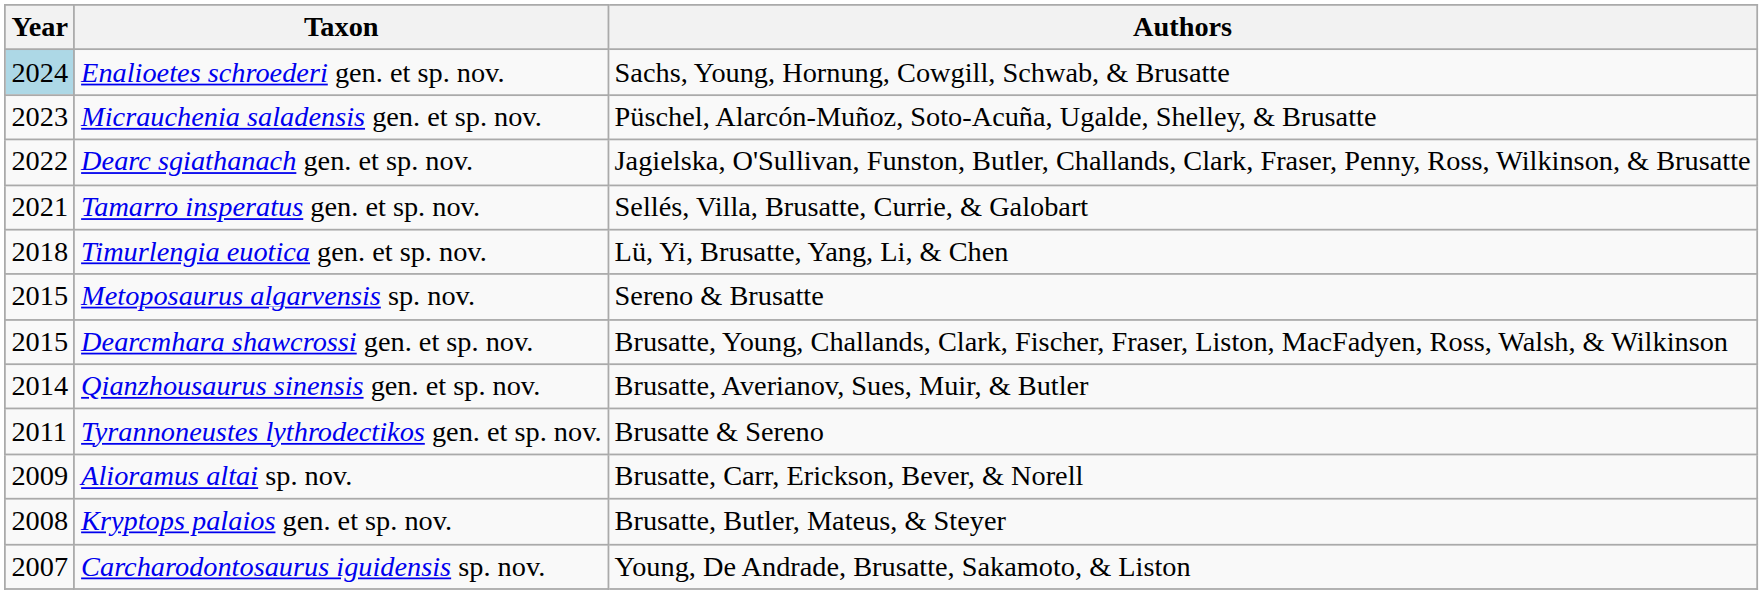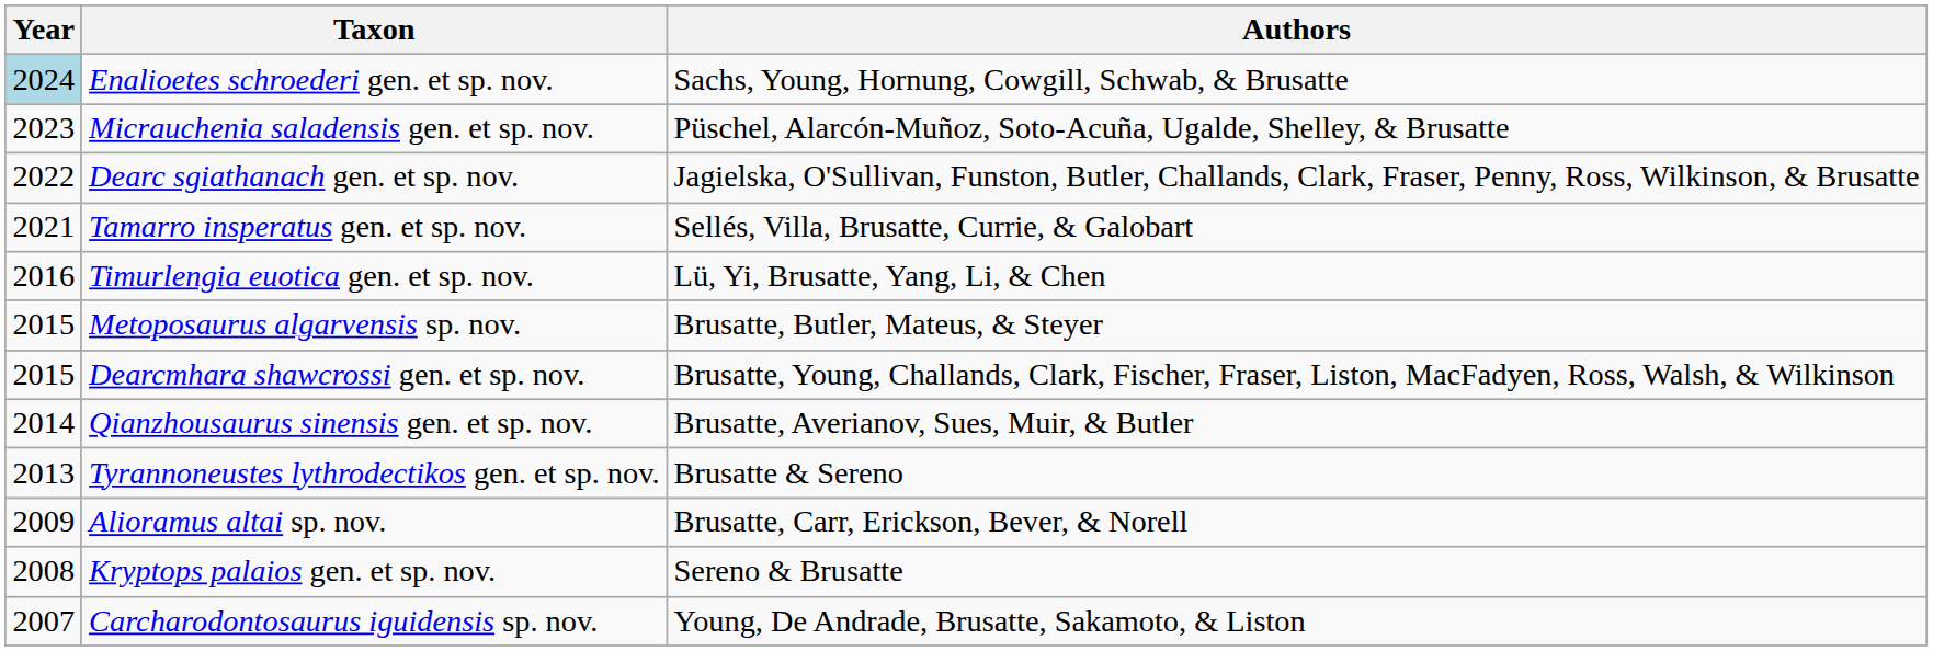Timurlengia euotica gen. et sp. nov. | Year: 2018 -> 2016
Metoposaurus algarvensis sp. nov. | Authors: Sereno & Brusatte -> Brusatte, Butler, Mateus, & Steyer
Tyrannoneustes lythrodectikos gen. et sp. nov. | Year: 2011 -> 2013
Kryptops palaios gen. et sp. nov. | Authors: Brusatte, Butler, Mateus, & Steyer -> Sereno & Brusatte
